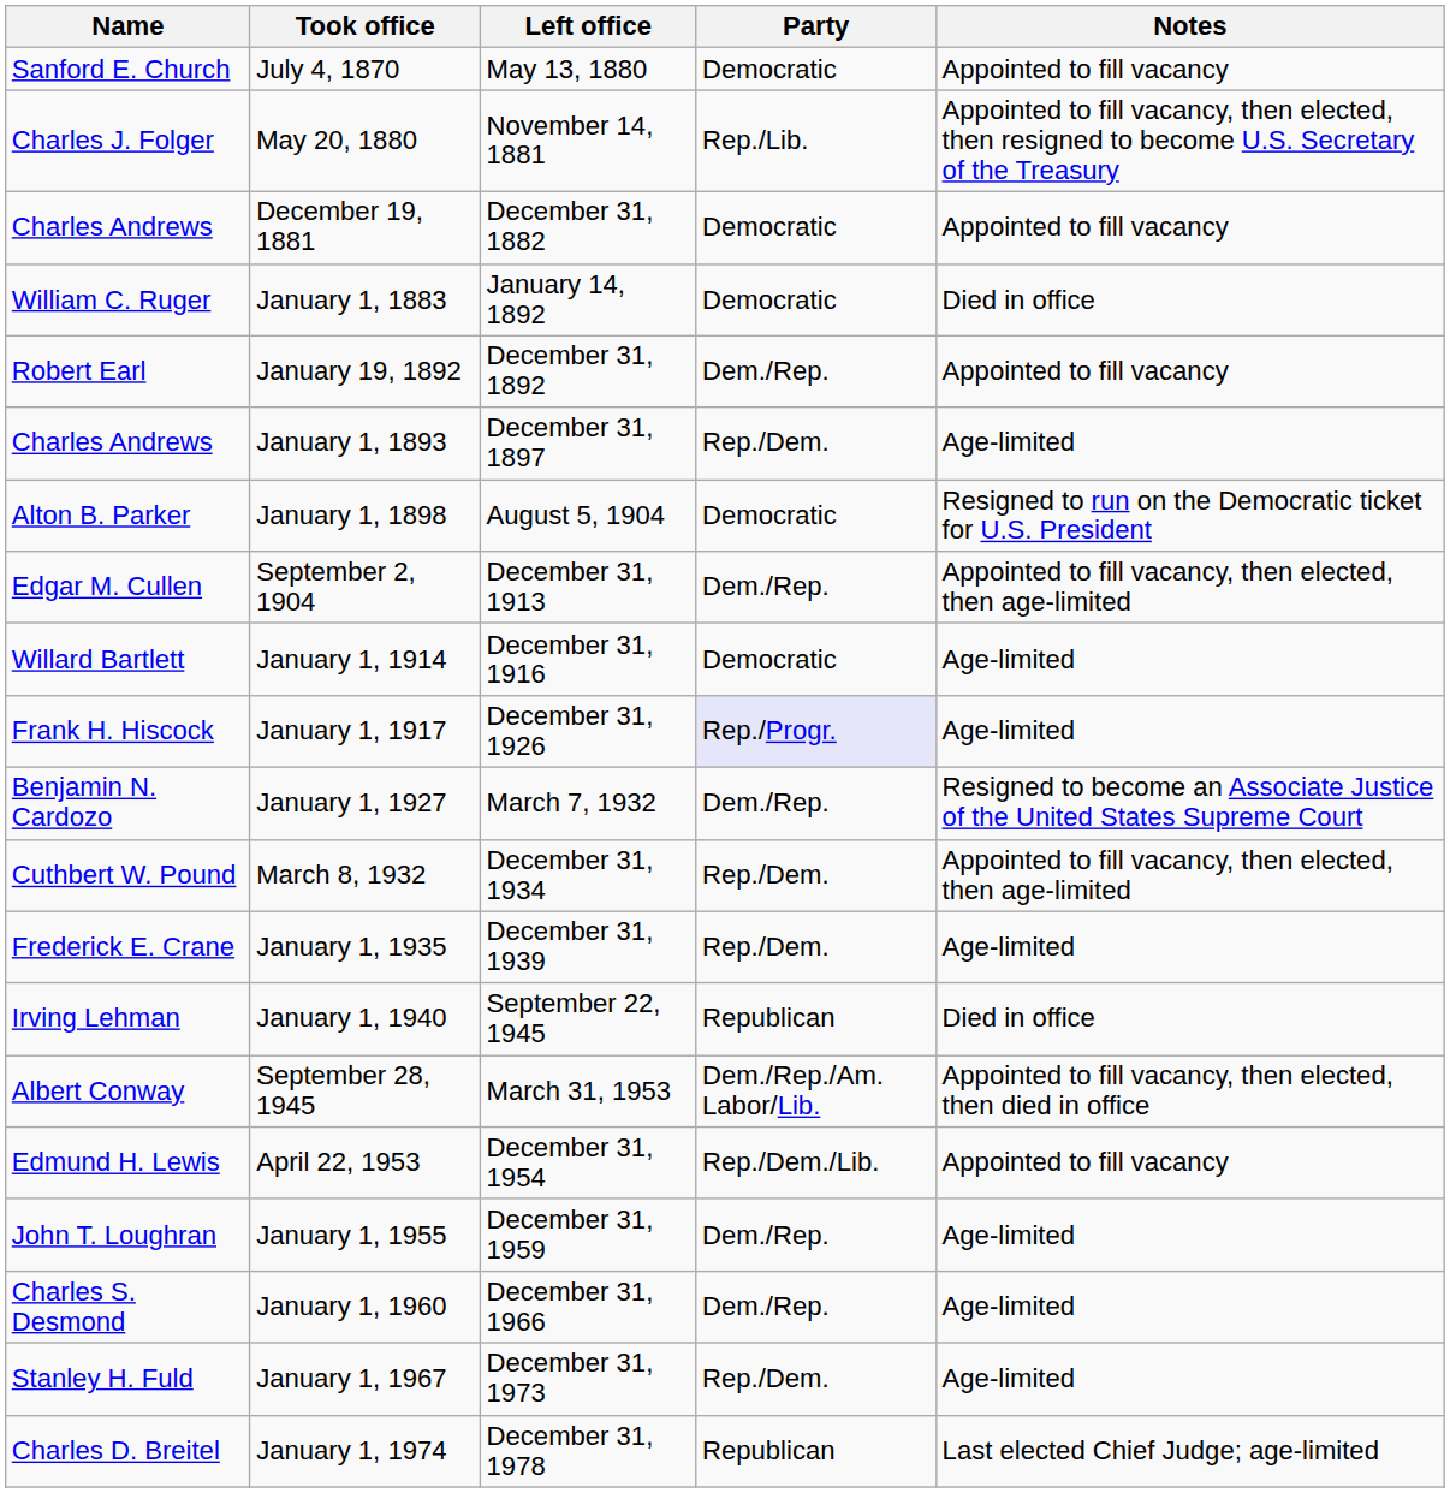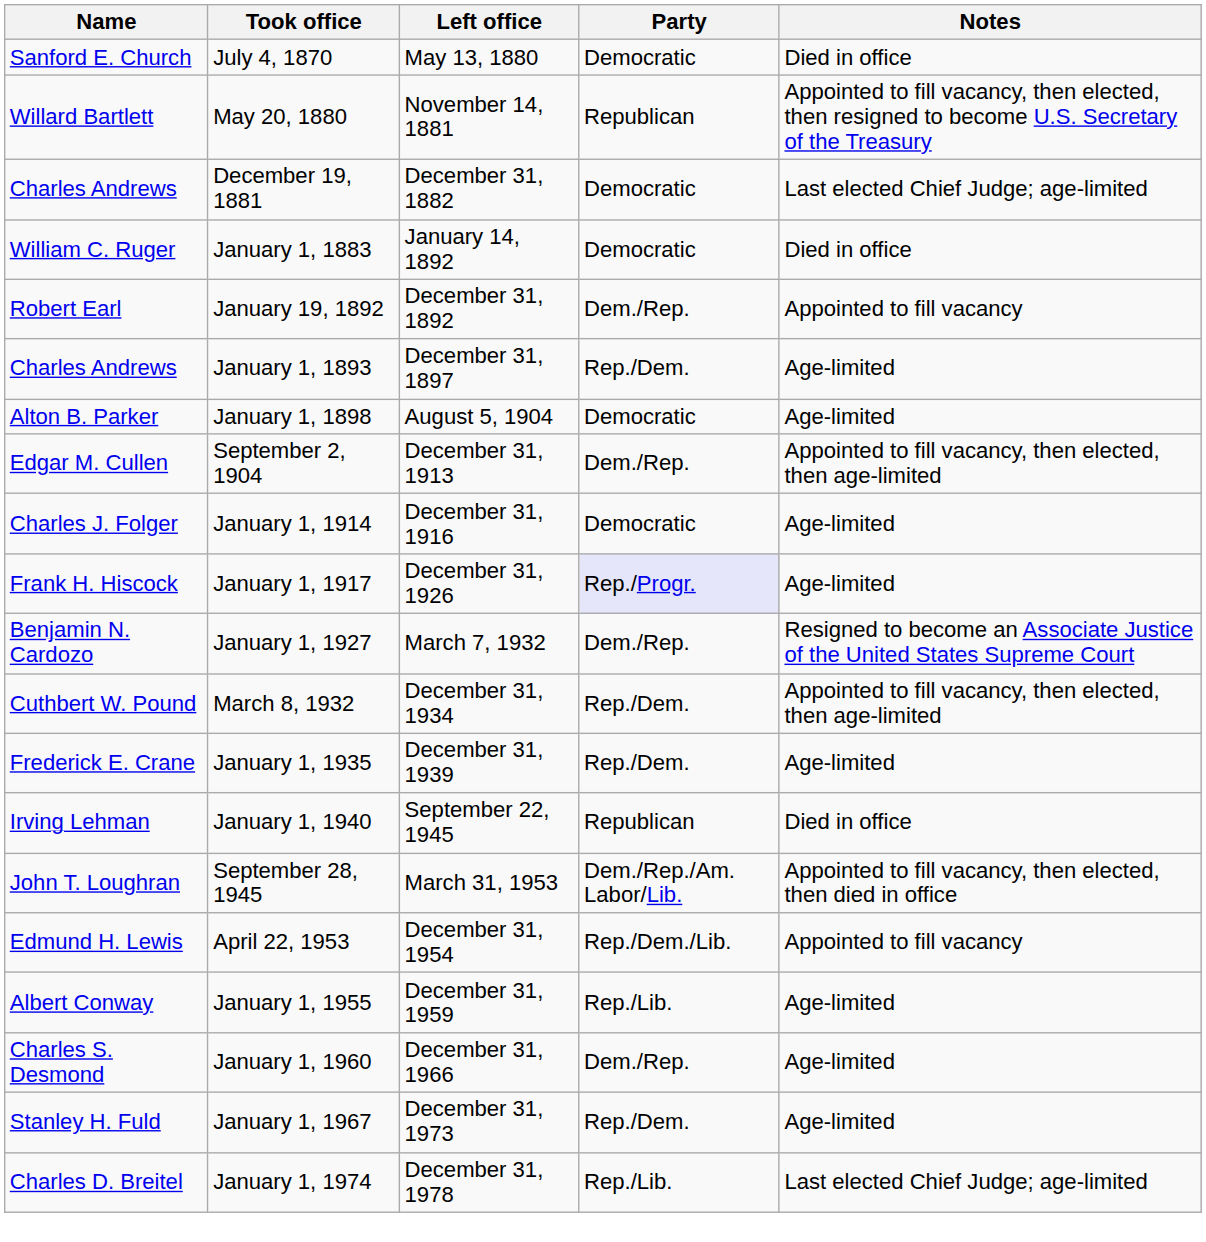July 4, 1870 | Notes: Appointed to fill vacancy -> Died in office
May 20, 1880 | Name: Charles J. Folger -> Willard Bartlett
May 20, 1880 | Party: Rep./Lib. -> Republican
December 19, 1881 | Notes: Appointed to fill vacancy -> Last elected Chief Judge; age-limited
January 1, 1898 | Notes: Resigned to run on the Democratic ticket for U.S. President -> Age-limited
January 1, 1914 | Name: Willard Bartlett -> Charles J. Folger
September 28, 1945 | Name: Albert Conway -> John T. Loughran
January 1, 1955 | Name: John T. Loughran -> Albert Conway
January 1, 1955 | Party: Dem./Rep. -> Rep./Lib.
January 1, 1974 | Party: Republican -> Rep./Lib.
